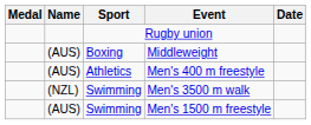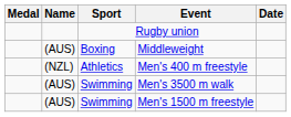Men's 400 m freestyle | Name: (AUS) -> (NZL)
Men's 3500 m walk | Name: (NZL) -> (AUS)
